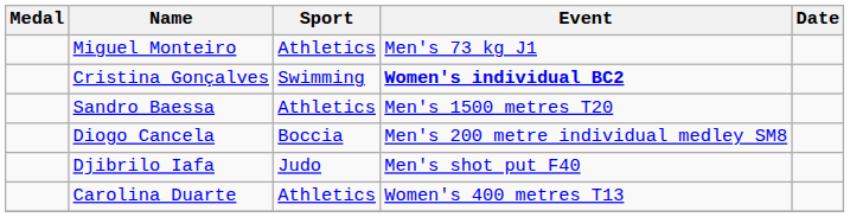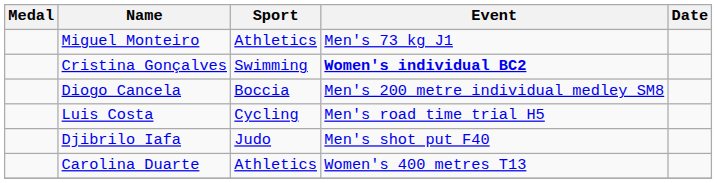- row: Sandro Baessa | Athletics | Men's 1500 metres T20
+ row: Luis Costa | Cycling | Men's road time trial H5
